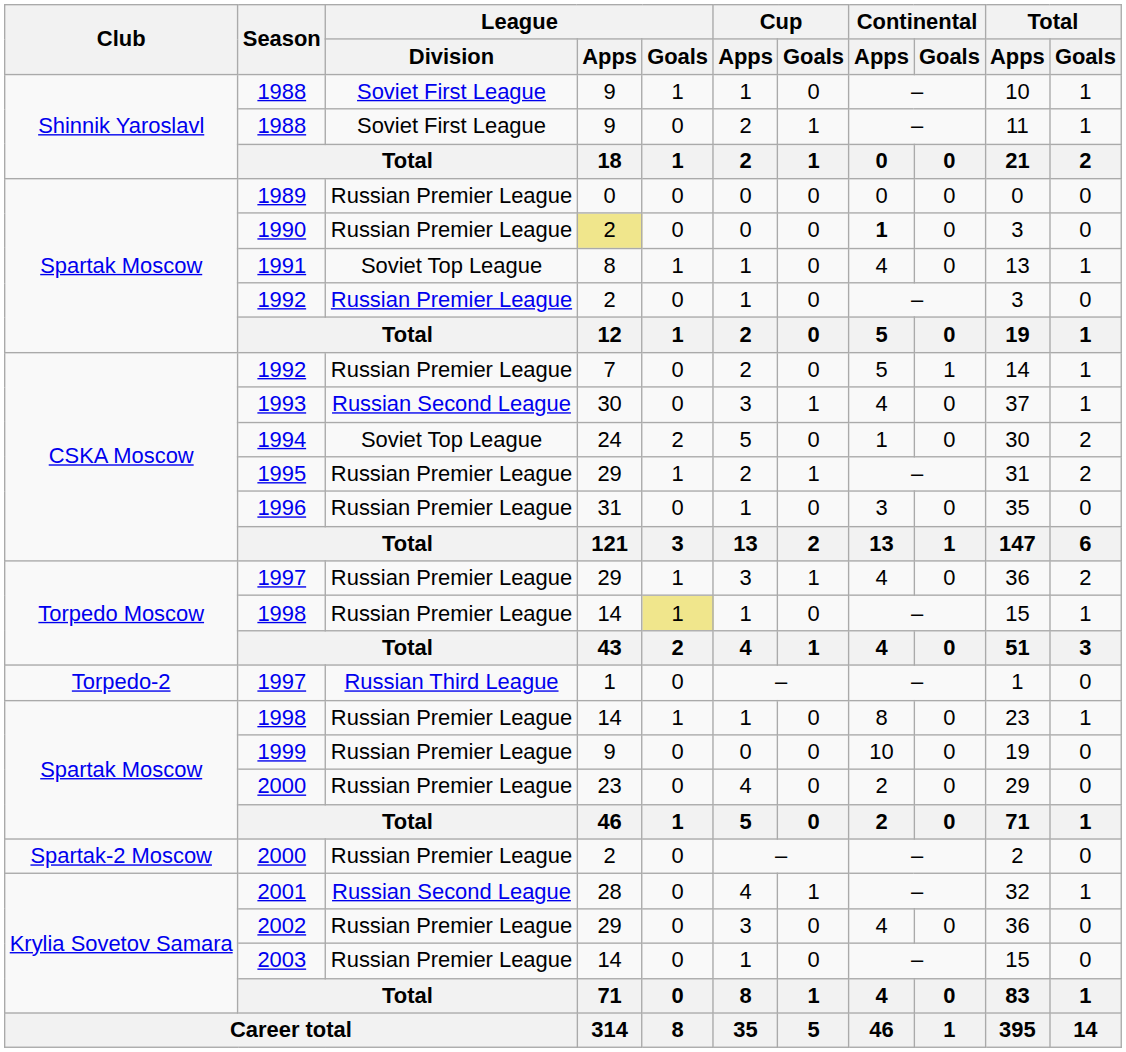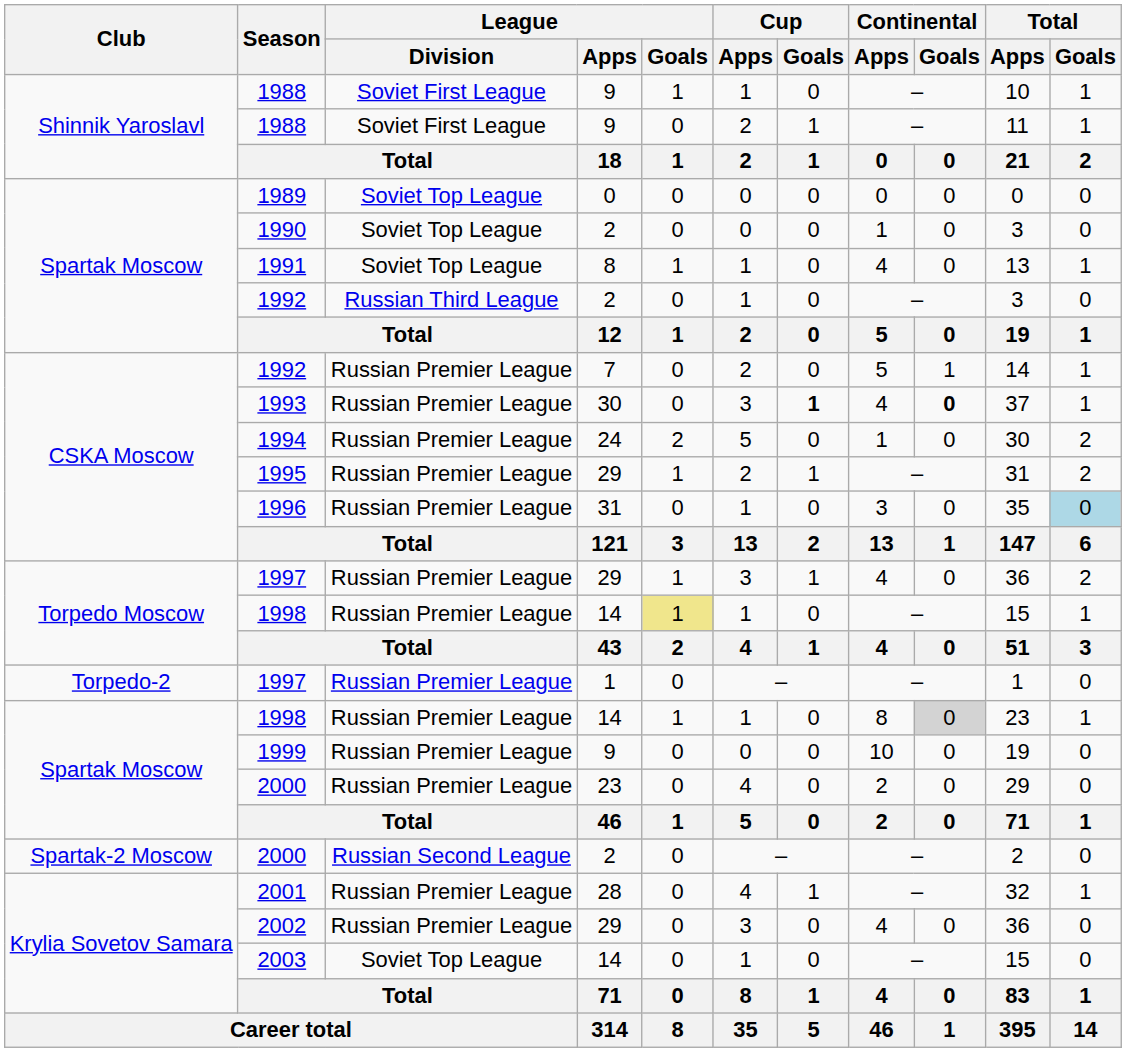1989 | League / Division: Russian Premier League -> Soviet Top League
1990 | League / Division: Russian Premier League -> Soviet Top League
1990 | League / Apps: khaki background -> no background
1990 | Continental / Apps: bold -> normal
Spartak Moscow / 1992 | League / Division: Russian Premier League -> Russian Third League
1993 | League / Division: Russian Second League -> Russian Premier League
1993 | Cup / Goals: normal -> bold
1993 | Continental / Goals: normal -> bold
1994 | League / Division: Soviet Top League -> Russian Premier League
1996 | Total / Goals: no background -> lightblue background
Torpedo-2 / 1997 | League / Division: Russian Third League -> Russian Premier League
Spartak Moscow / 1998 | Continental / Goals: no background -> lightgrey background
Spartak-2 Moscow / 2000 | League / Division: Russian Premier League -> Russian Second League
2001 | League / Division: Russian Second League -> Russian Premier League
2003 | League / Division: Russian Premier League -> Soviet Top League
